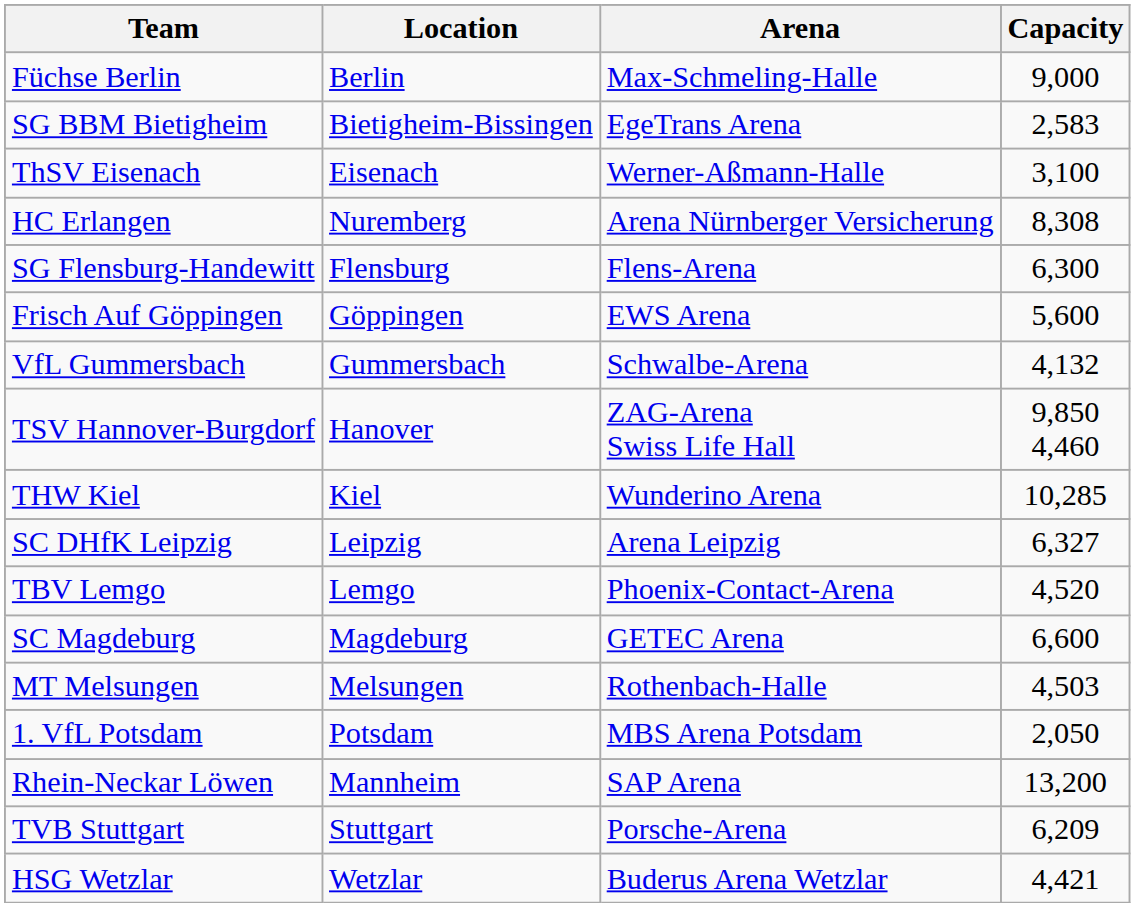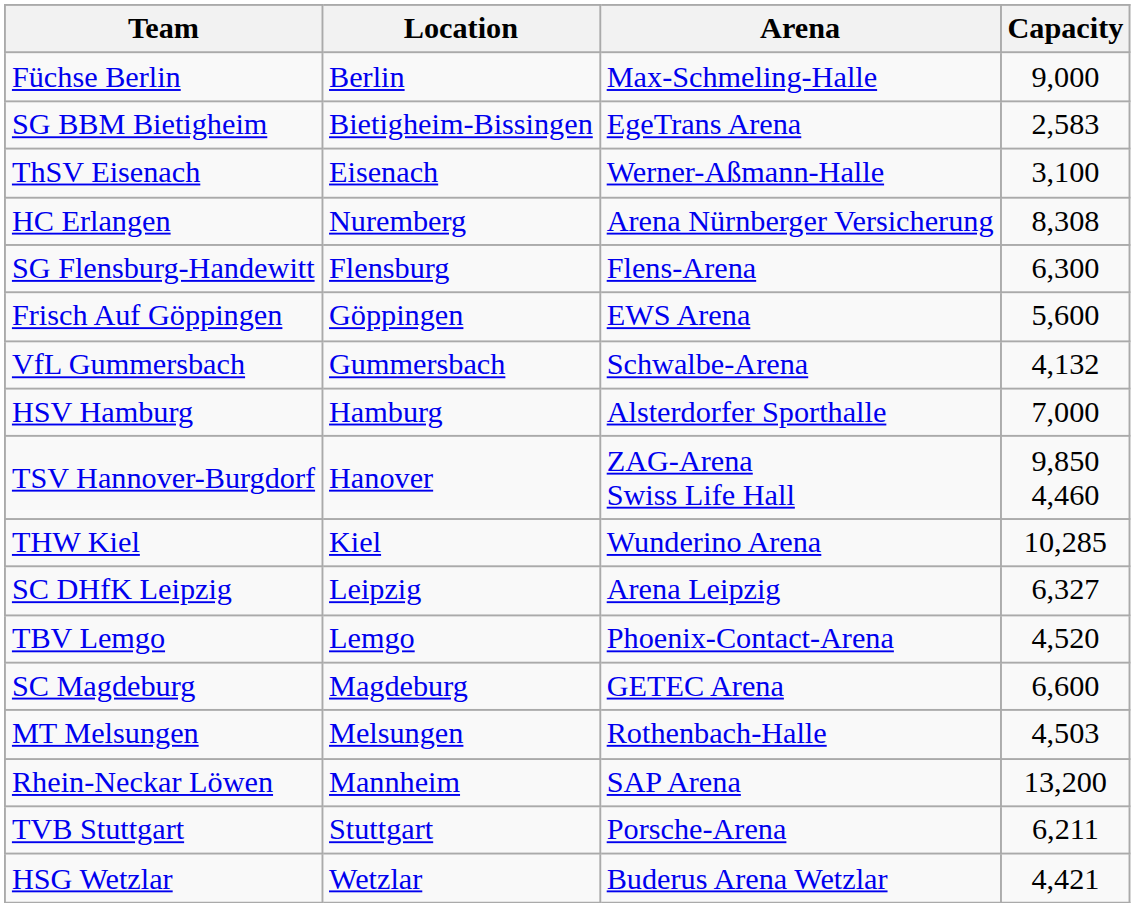+ row: HSV Hamburg | Hamburg | Alsterdorfer Sporthalle | 7,000
- row: 1. VfL Potsdam | Potsdam | MBS Arena Potsdam | 2,050
TVB Stuttgart | Capacity: 6,209 -> 6,211
